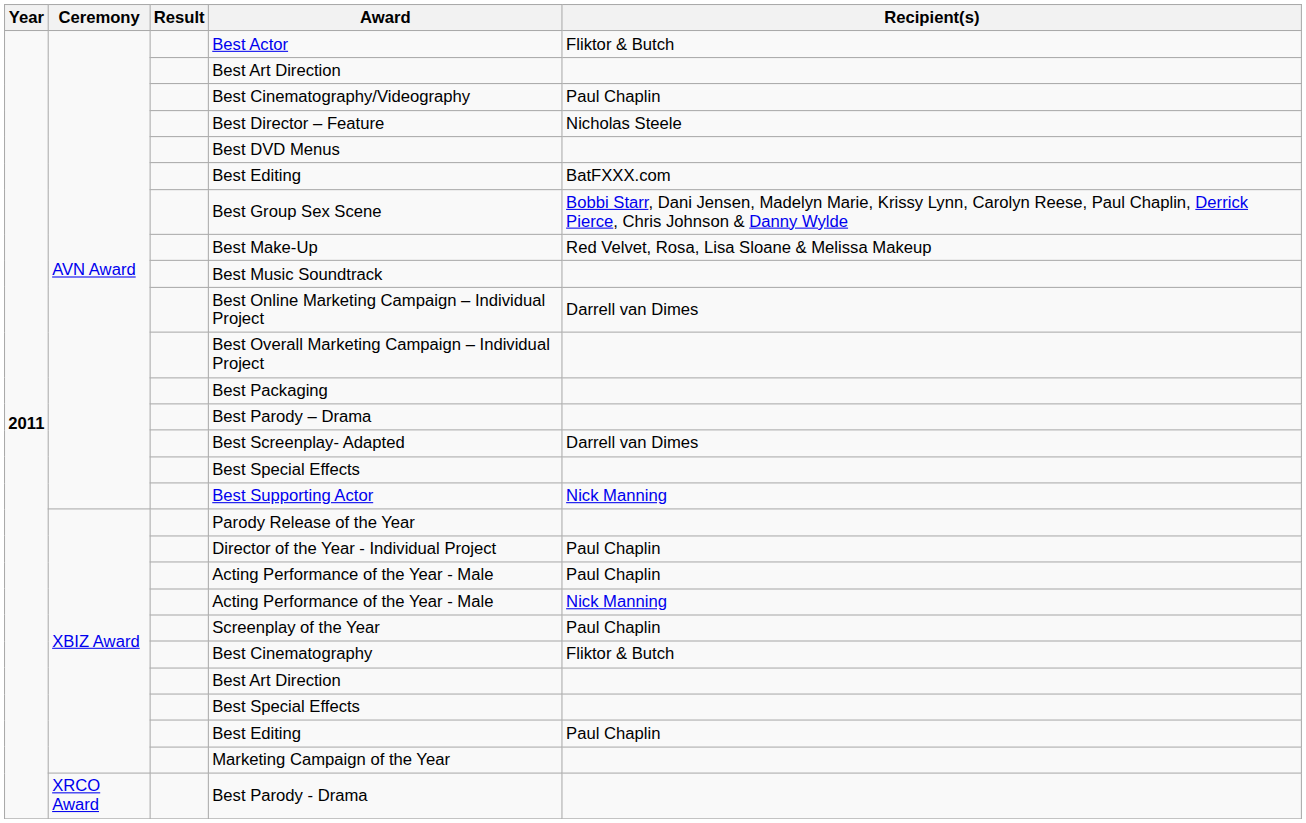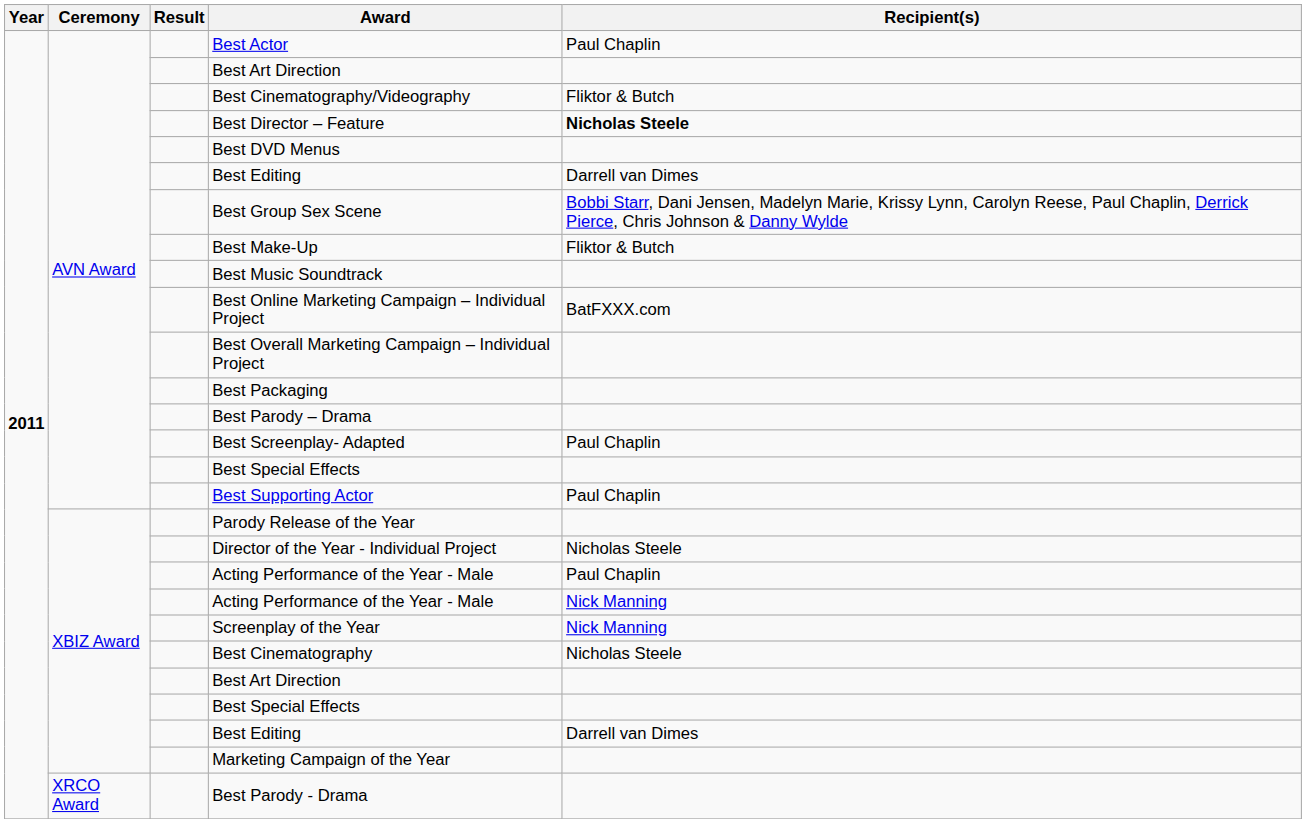Best Actor | Recipient(s): Fliktor & Butch -> Paul Chaplin
Best Cinematography/Videography | Recipient(s): Paul Chaplin -> Fliktor & Butch
Best Director – Feature | Recipient(s): normal -> bold
AVN Award / Best Editing | Recipient(s): BatFXXX.com -> Darrell van Dimes
Best Make-Up | Recipient(s): Red Velvet, Rosa, Lisa Sloane & Melissa Makeup -> Fliktor & Butch
Best Online Marketing Campaign – Individual Project | Recipient(s): Darrell van Dimes -> BatFXXX.com
Best Screenplay- Adapted | Recipient(s): Darrell van Dimes -> Paul Chaplin
Best Supporting Actor | Recipient(s): Nick Manning -> Paul Chaplin
Director of the Year - Individual Project | Recipient(s): Paul Chaplin -> Nicholas Steele
Screenplay of the Year | Recipient(s): Paul Chaplin -> Nick Manning
Best Cinematography | Recipient(s): Fliktor & Butch -> Nicholas Steele
XBIZ Award / Best Editing | Recipient(s): Paul Chaplin -> Darrell van Dimes
